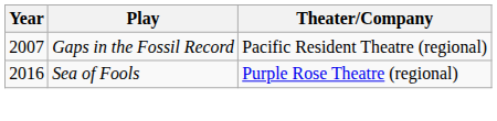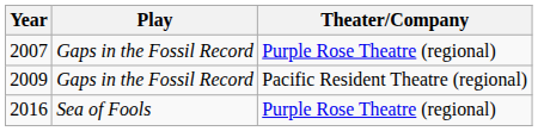2007 | Theater/Company: Pacific Resident Theatre (regional) -> Purple Rose Theatre (regional)
+ row: 2009 | Gaps in the Fossil Record | Pacific Resident Theatre (regional)
